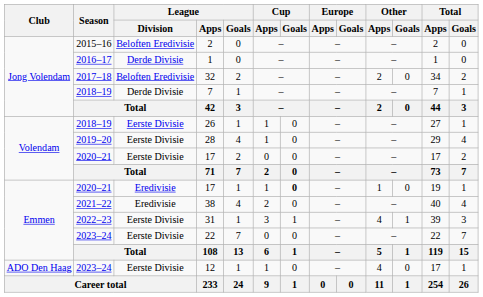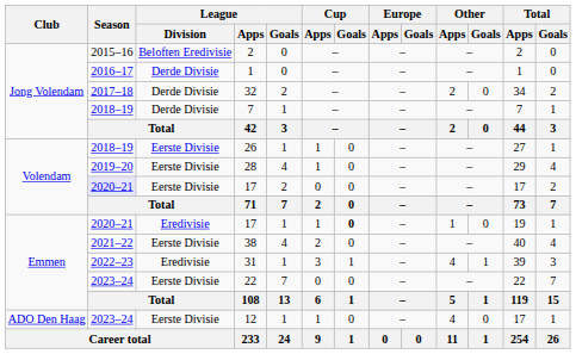32 | League / Division: Beloften Eredivisie -> Derde Divisie
Volendam / 17 | Season: no background -> lavender background
38 | League / Division: Eredivisie -> Eerste Divisie
31 | League / Division: Eerste Divisie -> Eredivisie
